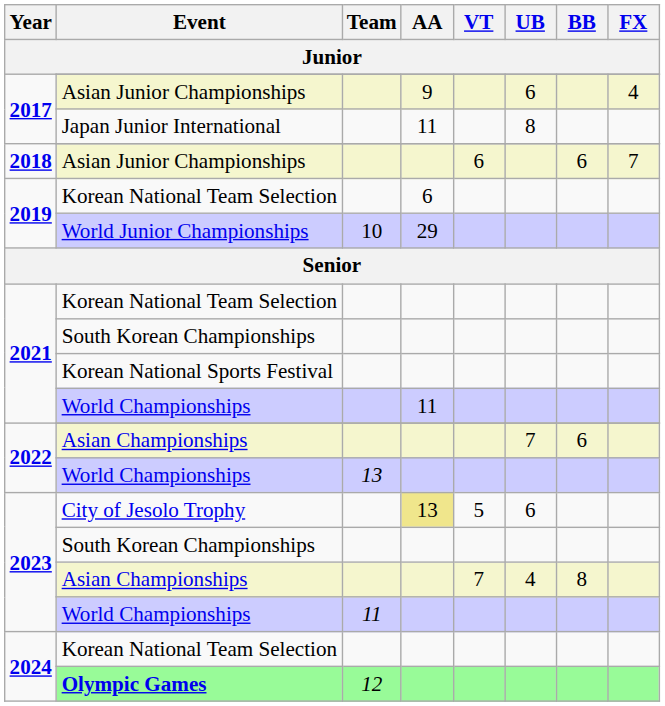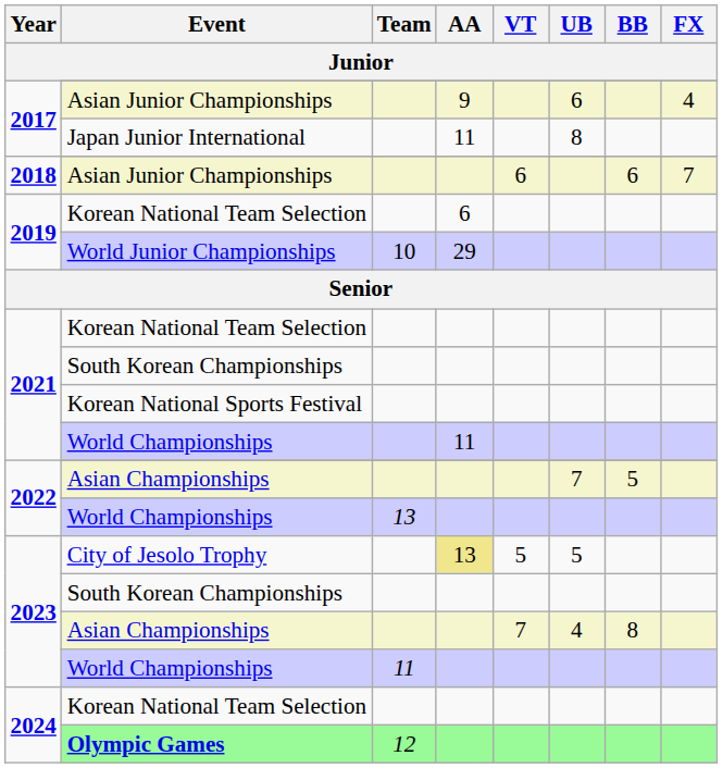2022 / Asian Championships | BB: 6 -> 5
City of Jesolo Trophy | UB: 6 -> 5
